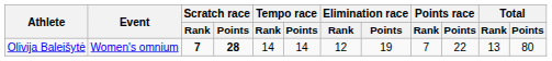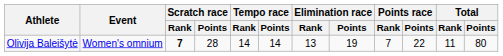Olivija Baleišytė | Scratch race / Points: bold -> normal
Olivija Baleišytė | Elimination race / Rank: 12 -> 13
Olivija Baleišytė | Total / Rank: 13 -> 11
